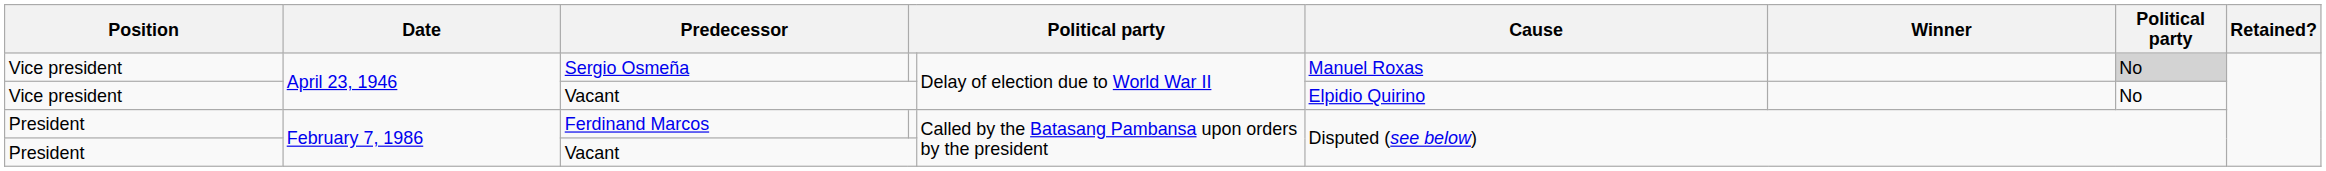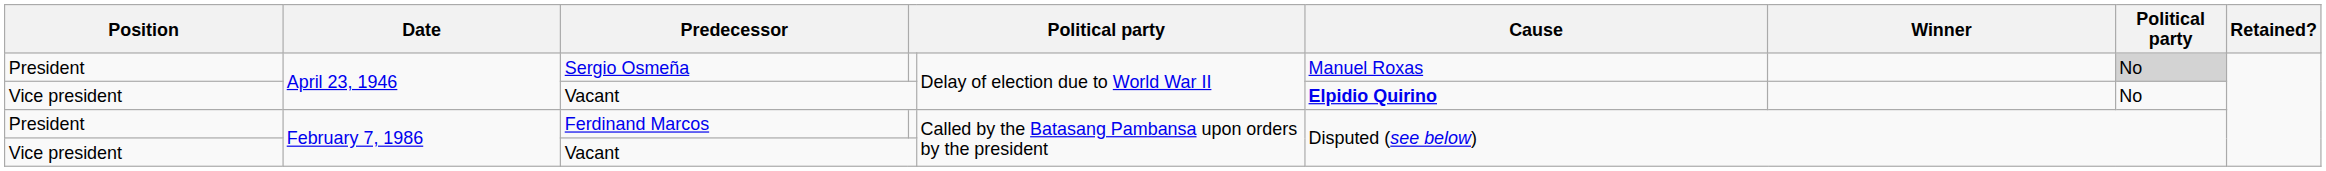Sergio Osmeña | Position: Vice president -> President
April 23, 1946 / Vacant | Cause: normal -> bold
February 7, 1986 / Vacant | Position: President -> Vice president
